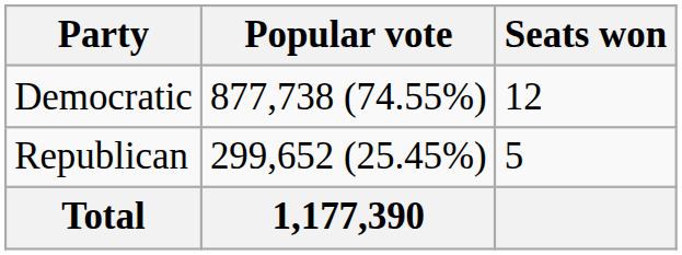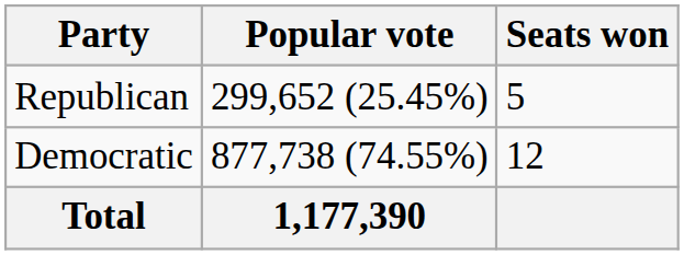rows swapped: Democratic <-> Republican
